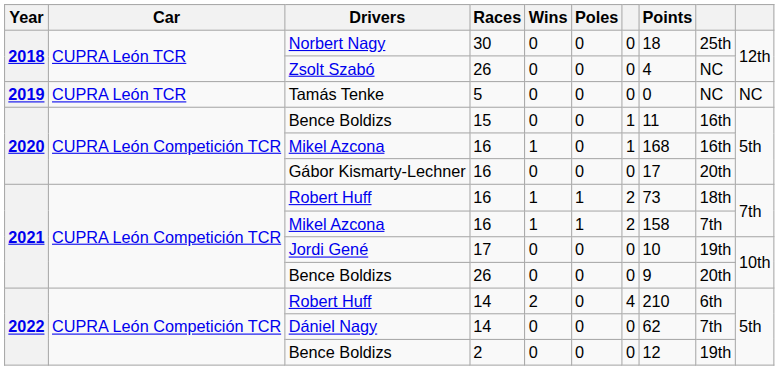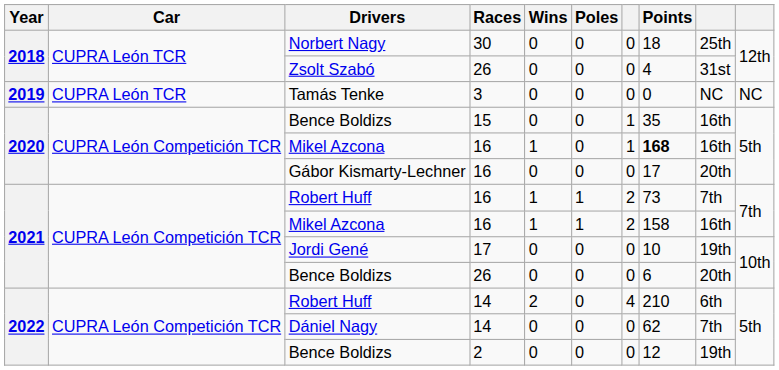Zsolt Szabó | column 9: NC -> 31st
Tamás Tenke | Races: 5 -> 3
2020 / Bence Boldizs | Points: 11 -> 35
2020 / Mikel Azcona | Points: normal -> bold
2021 / Robert Huff | column 9: 18th -> 7th
2021 / Mikel Azcona | column 9: 7th -> 16th
2021 / Bence Boldizs | Points: 9 -> 6
